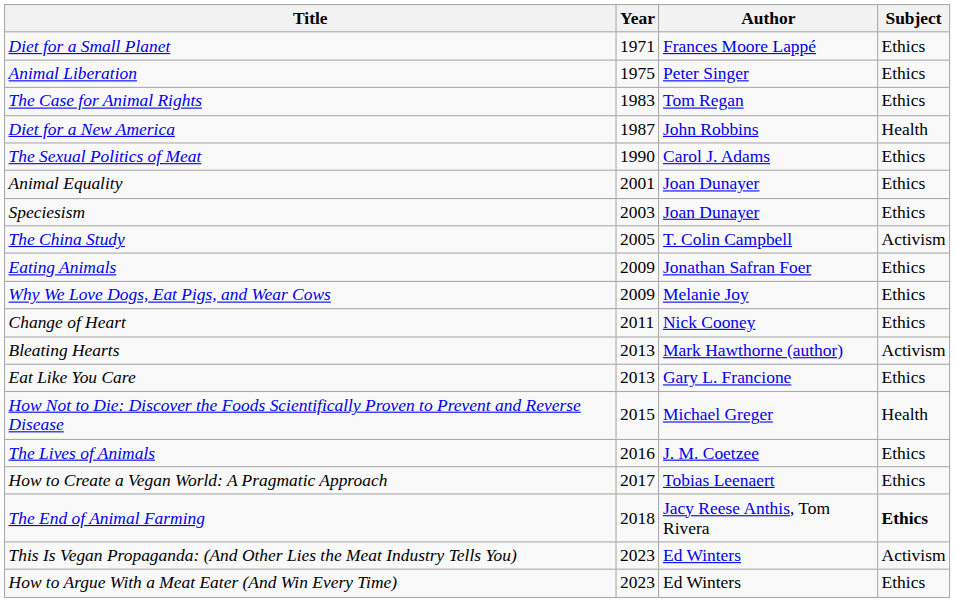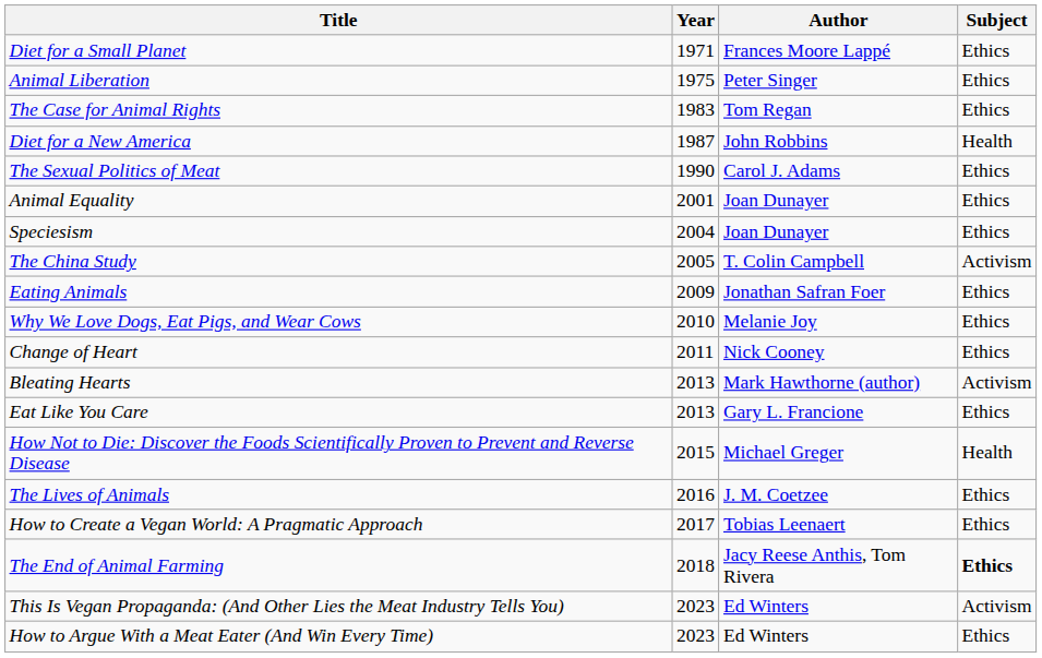Speciesism | Year: 2003 -> 2004
Why We Love Dogs, Eat Pigs, and Wear Cows | Year: 2009 -> 2010
